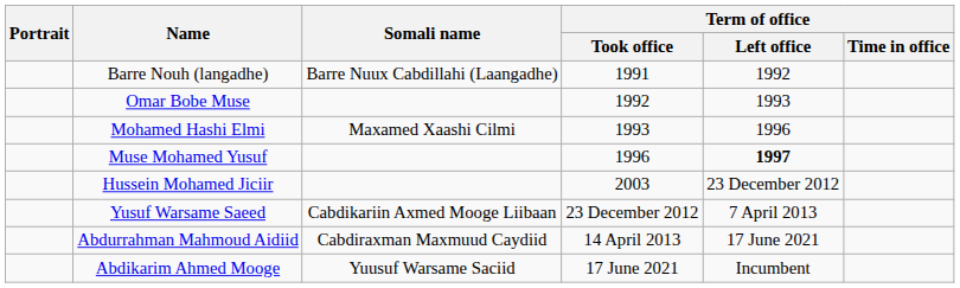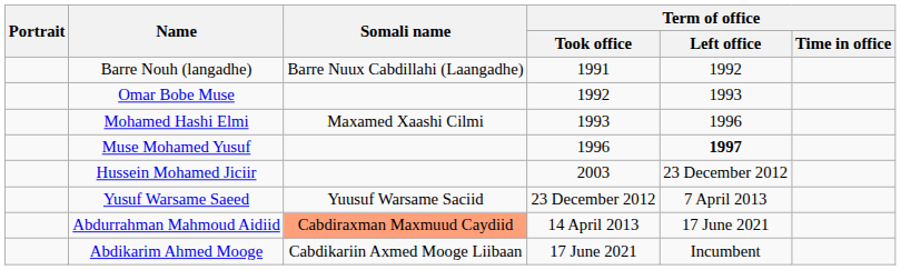Yusuf Warsame Saeed | Somali name: Cabdikariin Axmed Mooge Liibaan -> Yuusuf Warsame Saciid
Abdurrahman Mahmoud Aidiid | Somali name: no background -> lightsalmon background
Abdikarim Ahmed Mooge | Somali name: Yuusuf Warsame Saciid -> Cabdikariin Axmed Mooge Liibaan
